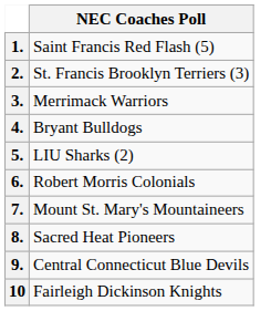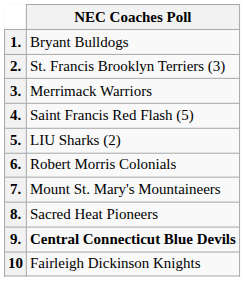1. | NEC Coaches Poll: Saint Francis Red Flash (5) -> Bryant Bulldogs
4. | NEC Coaches Poll: Bryant Bulldogs -> Saint Francis Red Flash (5)
9. | NEC Coaches Poll: normal -> bold
